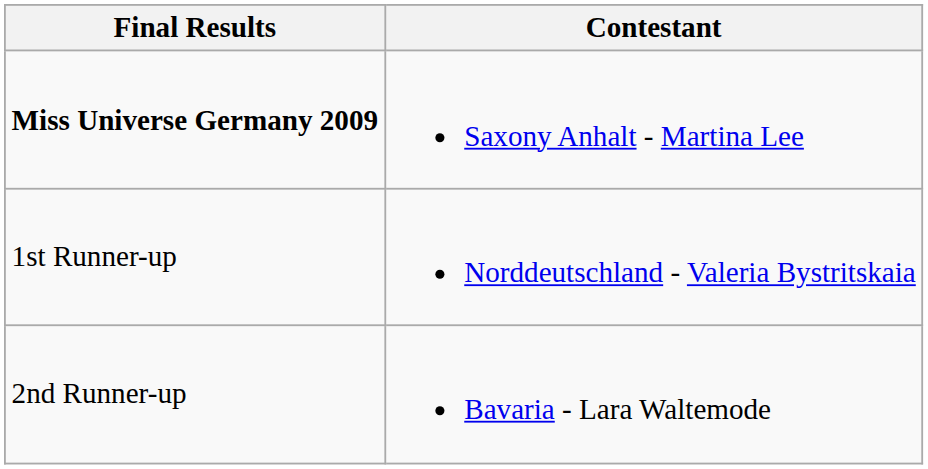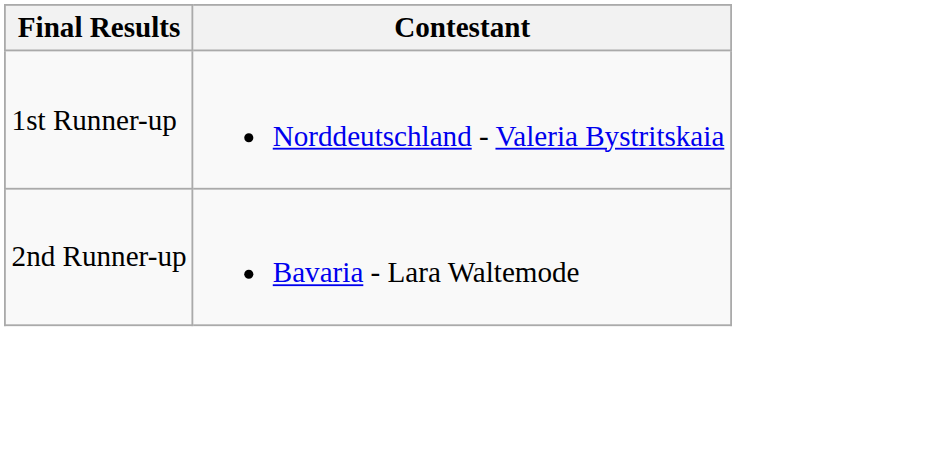- row: Miss Universe Germany 2009 | Saxony Anhalt - Martina Lee
